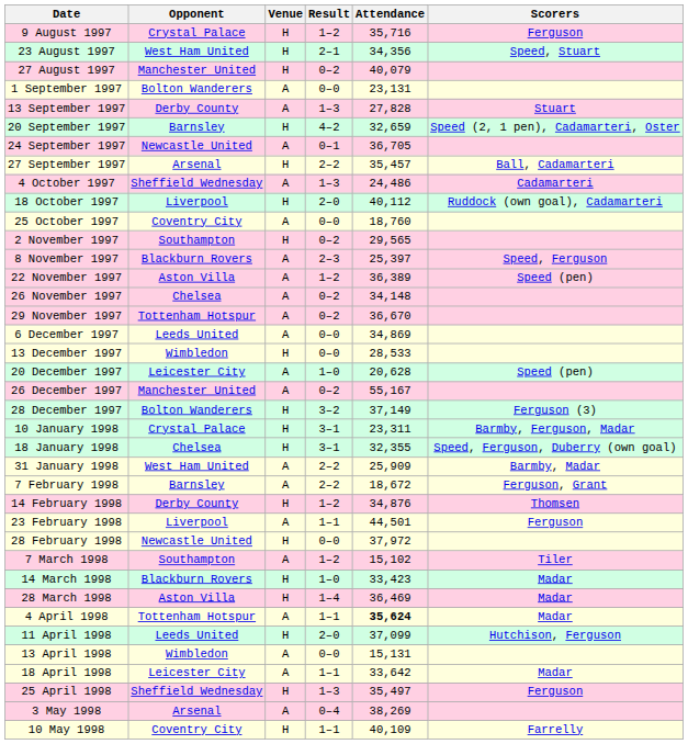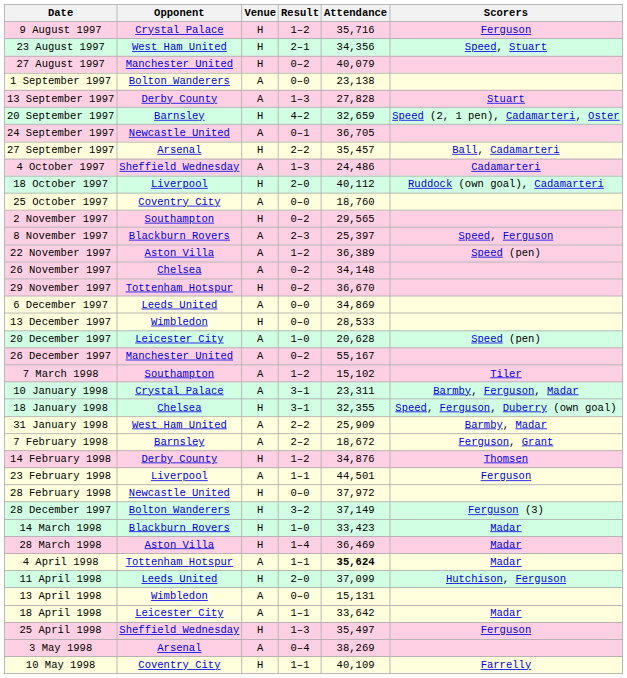1 September 1997 | Attendance: 23,131 -> 23,138
29 November 1997 | Venue: A -> H
rows swapped: 28 December 1997 <-> 7 March 1998
10 January 1998 | Venue: H -> A
